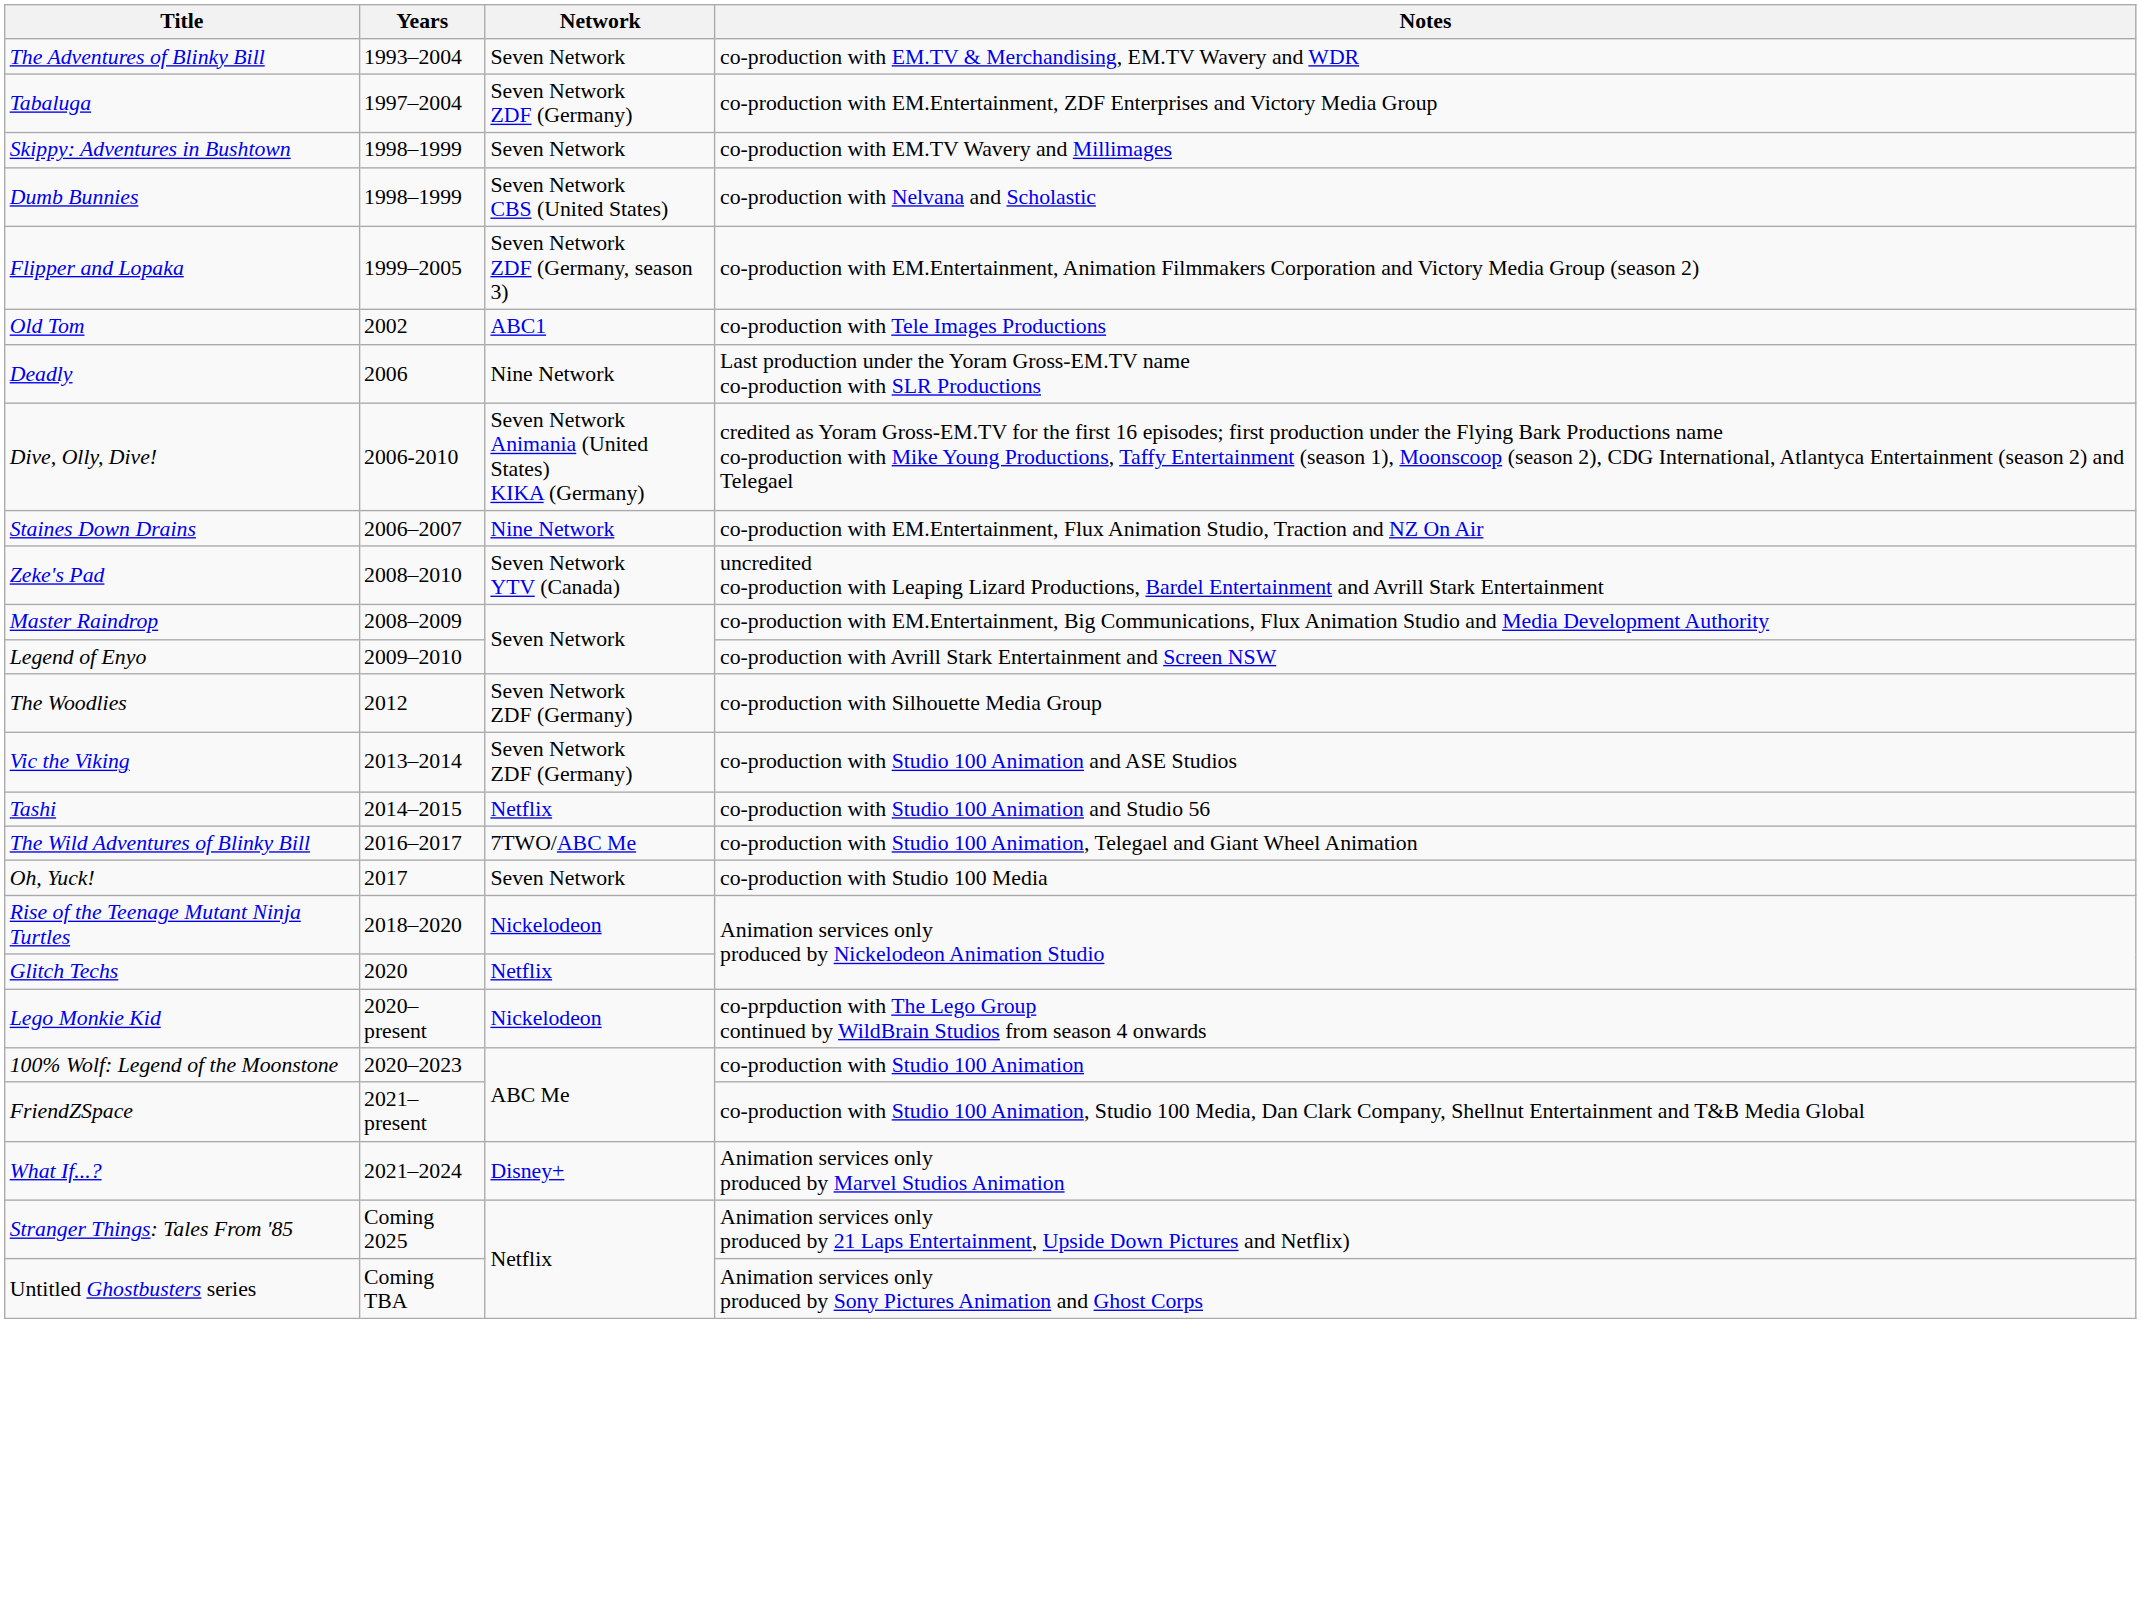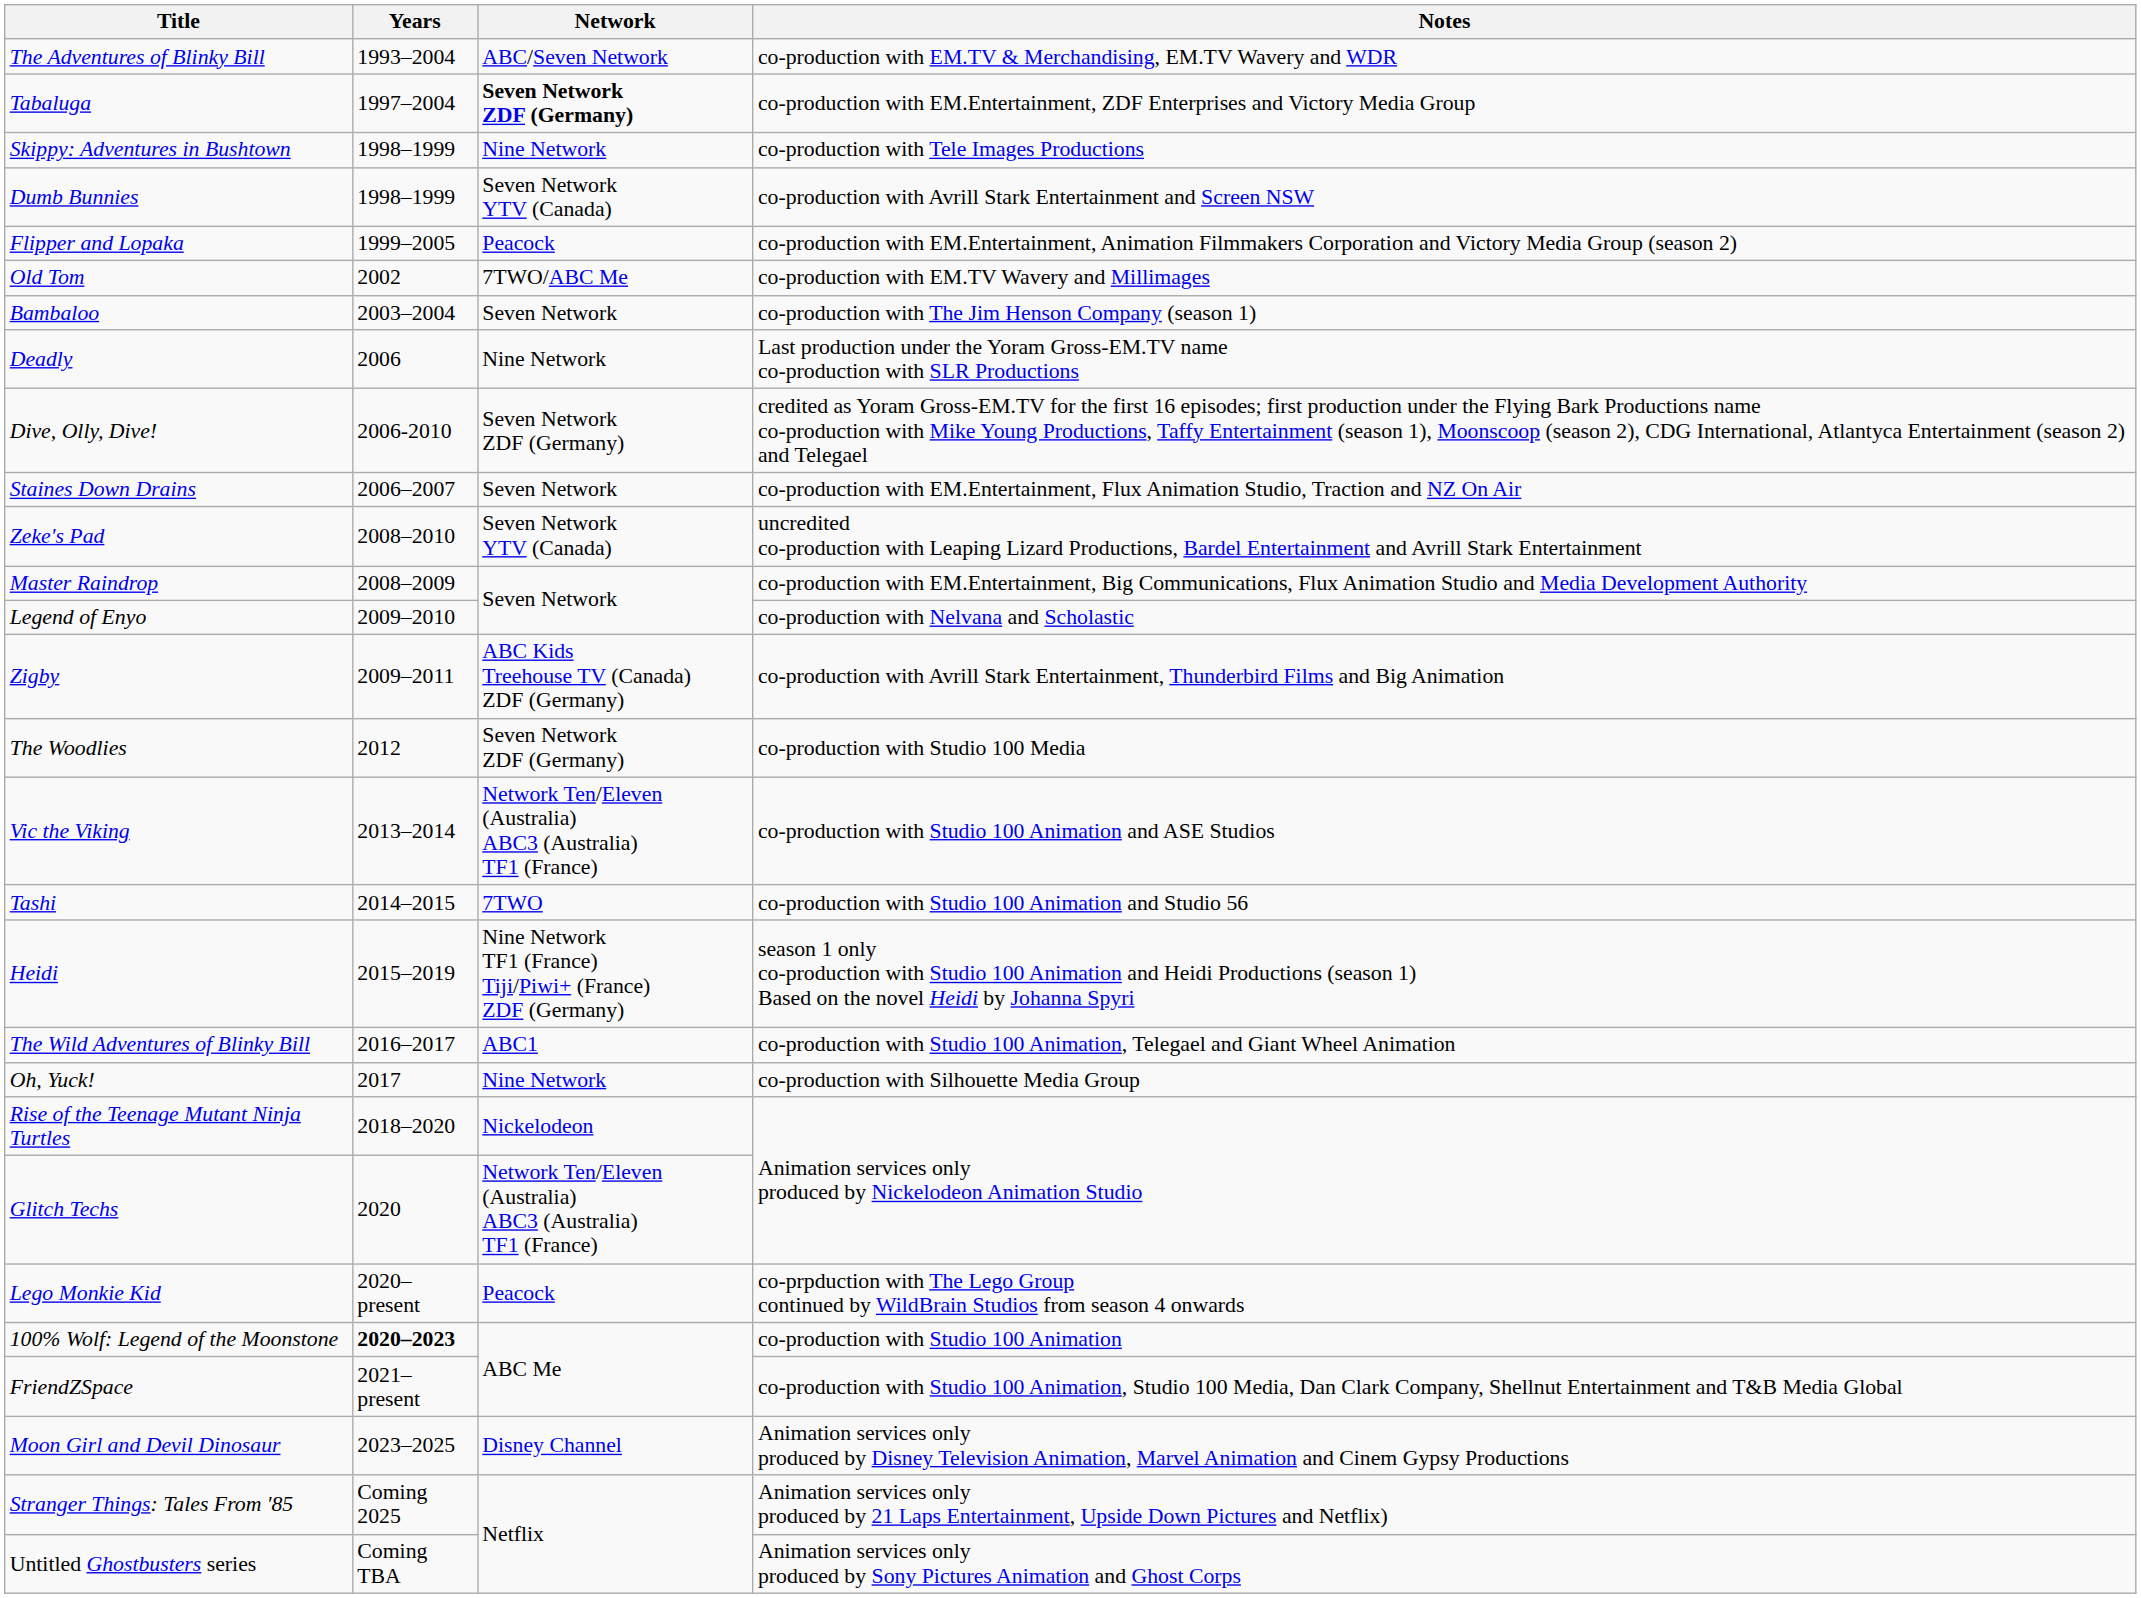The Adventures of Blinky Bill | Network: Seven Network -> ABC/Seven Network
Tabaluga | Network: normal -> bold
Skippy: Adventures in Bushtown | Network: Seven Network -> Nine Network
Skippy: Adventures in Bushtown | Notes: co-production with EM.TV Wavery and Millimages -> co-production with Tele Images Productions
Dumb Bunnies | Network: Seven Network CBS (United States) -> Seven Network YTV (Canada)
Dumb Bunnies | Notes: co-production with Nelvana and Scholastic -> co-production with Avrill Stark Entertainment and Screen NSW
Flipper and Lopaka | Network: Seven Network ZDF (Germany, season 3) -> Peacock
Old Tom | Network: ABC1 -> 7TWO/ABC Me
Old Tom | Notes: co-production with Tele Images Productions -> co-production with EM.TV Wavery and Millimages
+ row: Bambaloo | 2003–2004 | Seven Network | co-production with The Jim Henson Company (season 1)
Dive, Olly, Dive! | Network: Seven Network Animania (United States) KIKA (Germany) -> Seven Network ZDF (Germany)
Staines Down Drains | Network: Nine Network -> Seven Network
Legend of Enyo | Notes: co-production with Avrill Stark Entertainment and Screen NSW -> co-production with Nelvana and Scholastic
+ row: Zigby | 2009–2011 | ABC Kids Treehouse TV (Canada) ZDF (Germany) | co-production with Avrill Stark Entertainment, Thunderbird Films and Big Animation
The Woodlies | Notes: co-production with Silhouette Media Group -> co-production with Studio 100 Media
Vic the Viking | Network: Seven Network ZDF (Germany) -> Network Ten/Eleven (Australia) ABC3 (Australia) TF1 (France)
Tashi | Network: Netflix -> 7TWO
+ row: Heidi | 2015–2019 | Nine Network TF1 (France) Tiji/Piwi+ (France) ZDF (Germany) | season 1 only co-production with Studio 100 Animation and Heidi Productions (season 1) Based on the novel Heidi by Johanna Spyri
The Wild Adventures of Blinky Bill | Network: 7TWO/ABC Me -> ABC1
Oh, Yuck! | Network: Seven Network -> Nine Network
Oh, Yuck! | Notes: co-production with Studio 100 Media -> co-production with Silhouette Media Group
Glitch Techs | Network: Netflix -> Network Ten/Eleven (Australia) ABC3 (Australia) TF1 (France)
Lego Monkie Kid | Network: Nickelodeon -> Peacock
100% Wolf: Legend of the Moonstone | Years: normal -> bold
- row: What If...? | 2021–2024 | Disney+ | Animation services only produced by Marvel Studios Animation
+ row: Moon Girl and Devil Dinosaur | 2023–2025 | Disney Channel | Animation services only produced by Disney Television Animation, Marvel Animation and Cinem Gypsy Productions
